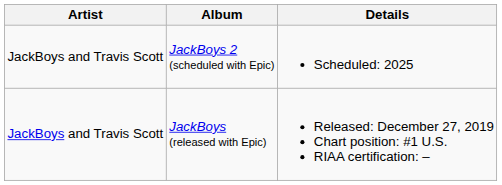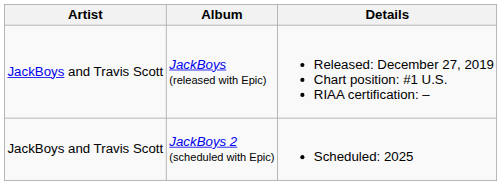rows swapped: JackBoys (released with Epic) <-> JackBoys 2 (scheduled with Epic)
